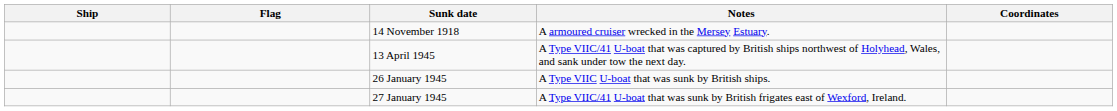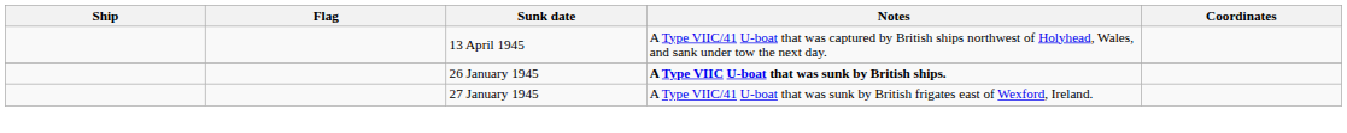- row: 14 November 1918 | A armoured cruiser wrecked in the Mersey Estuary.
26 January 1945 | Notes: normal -> bold
